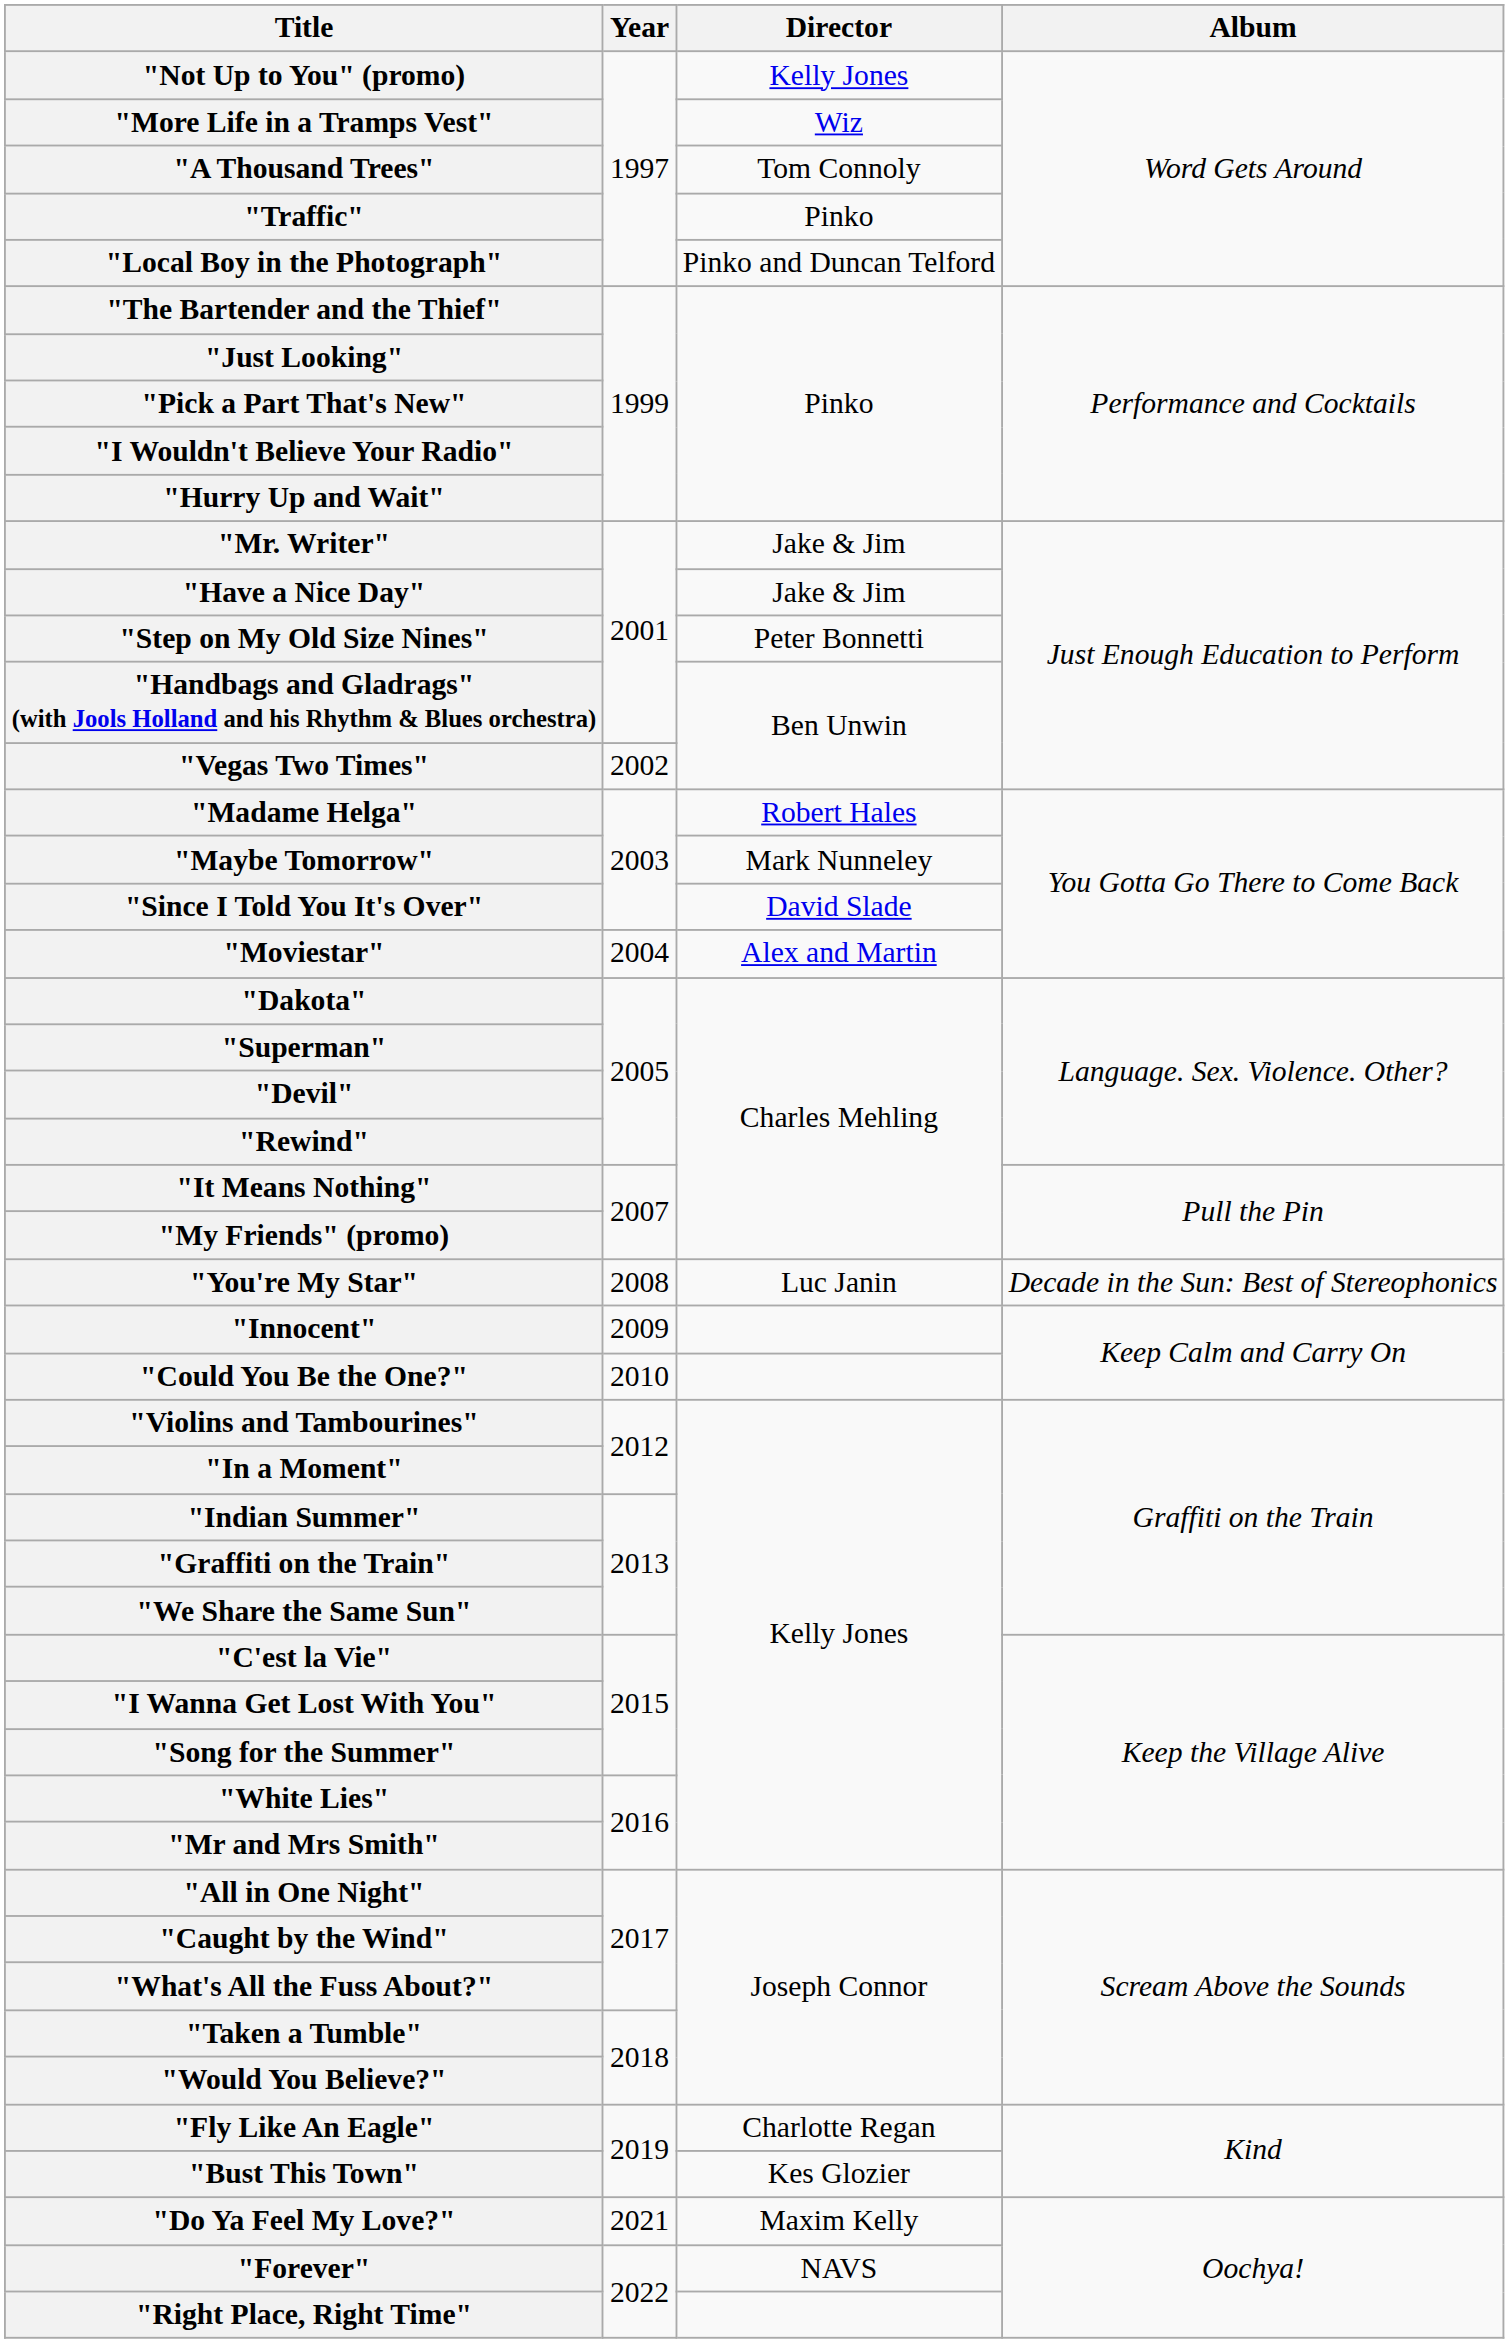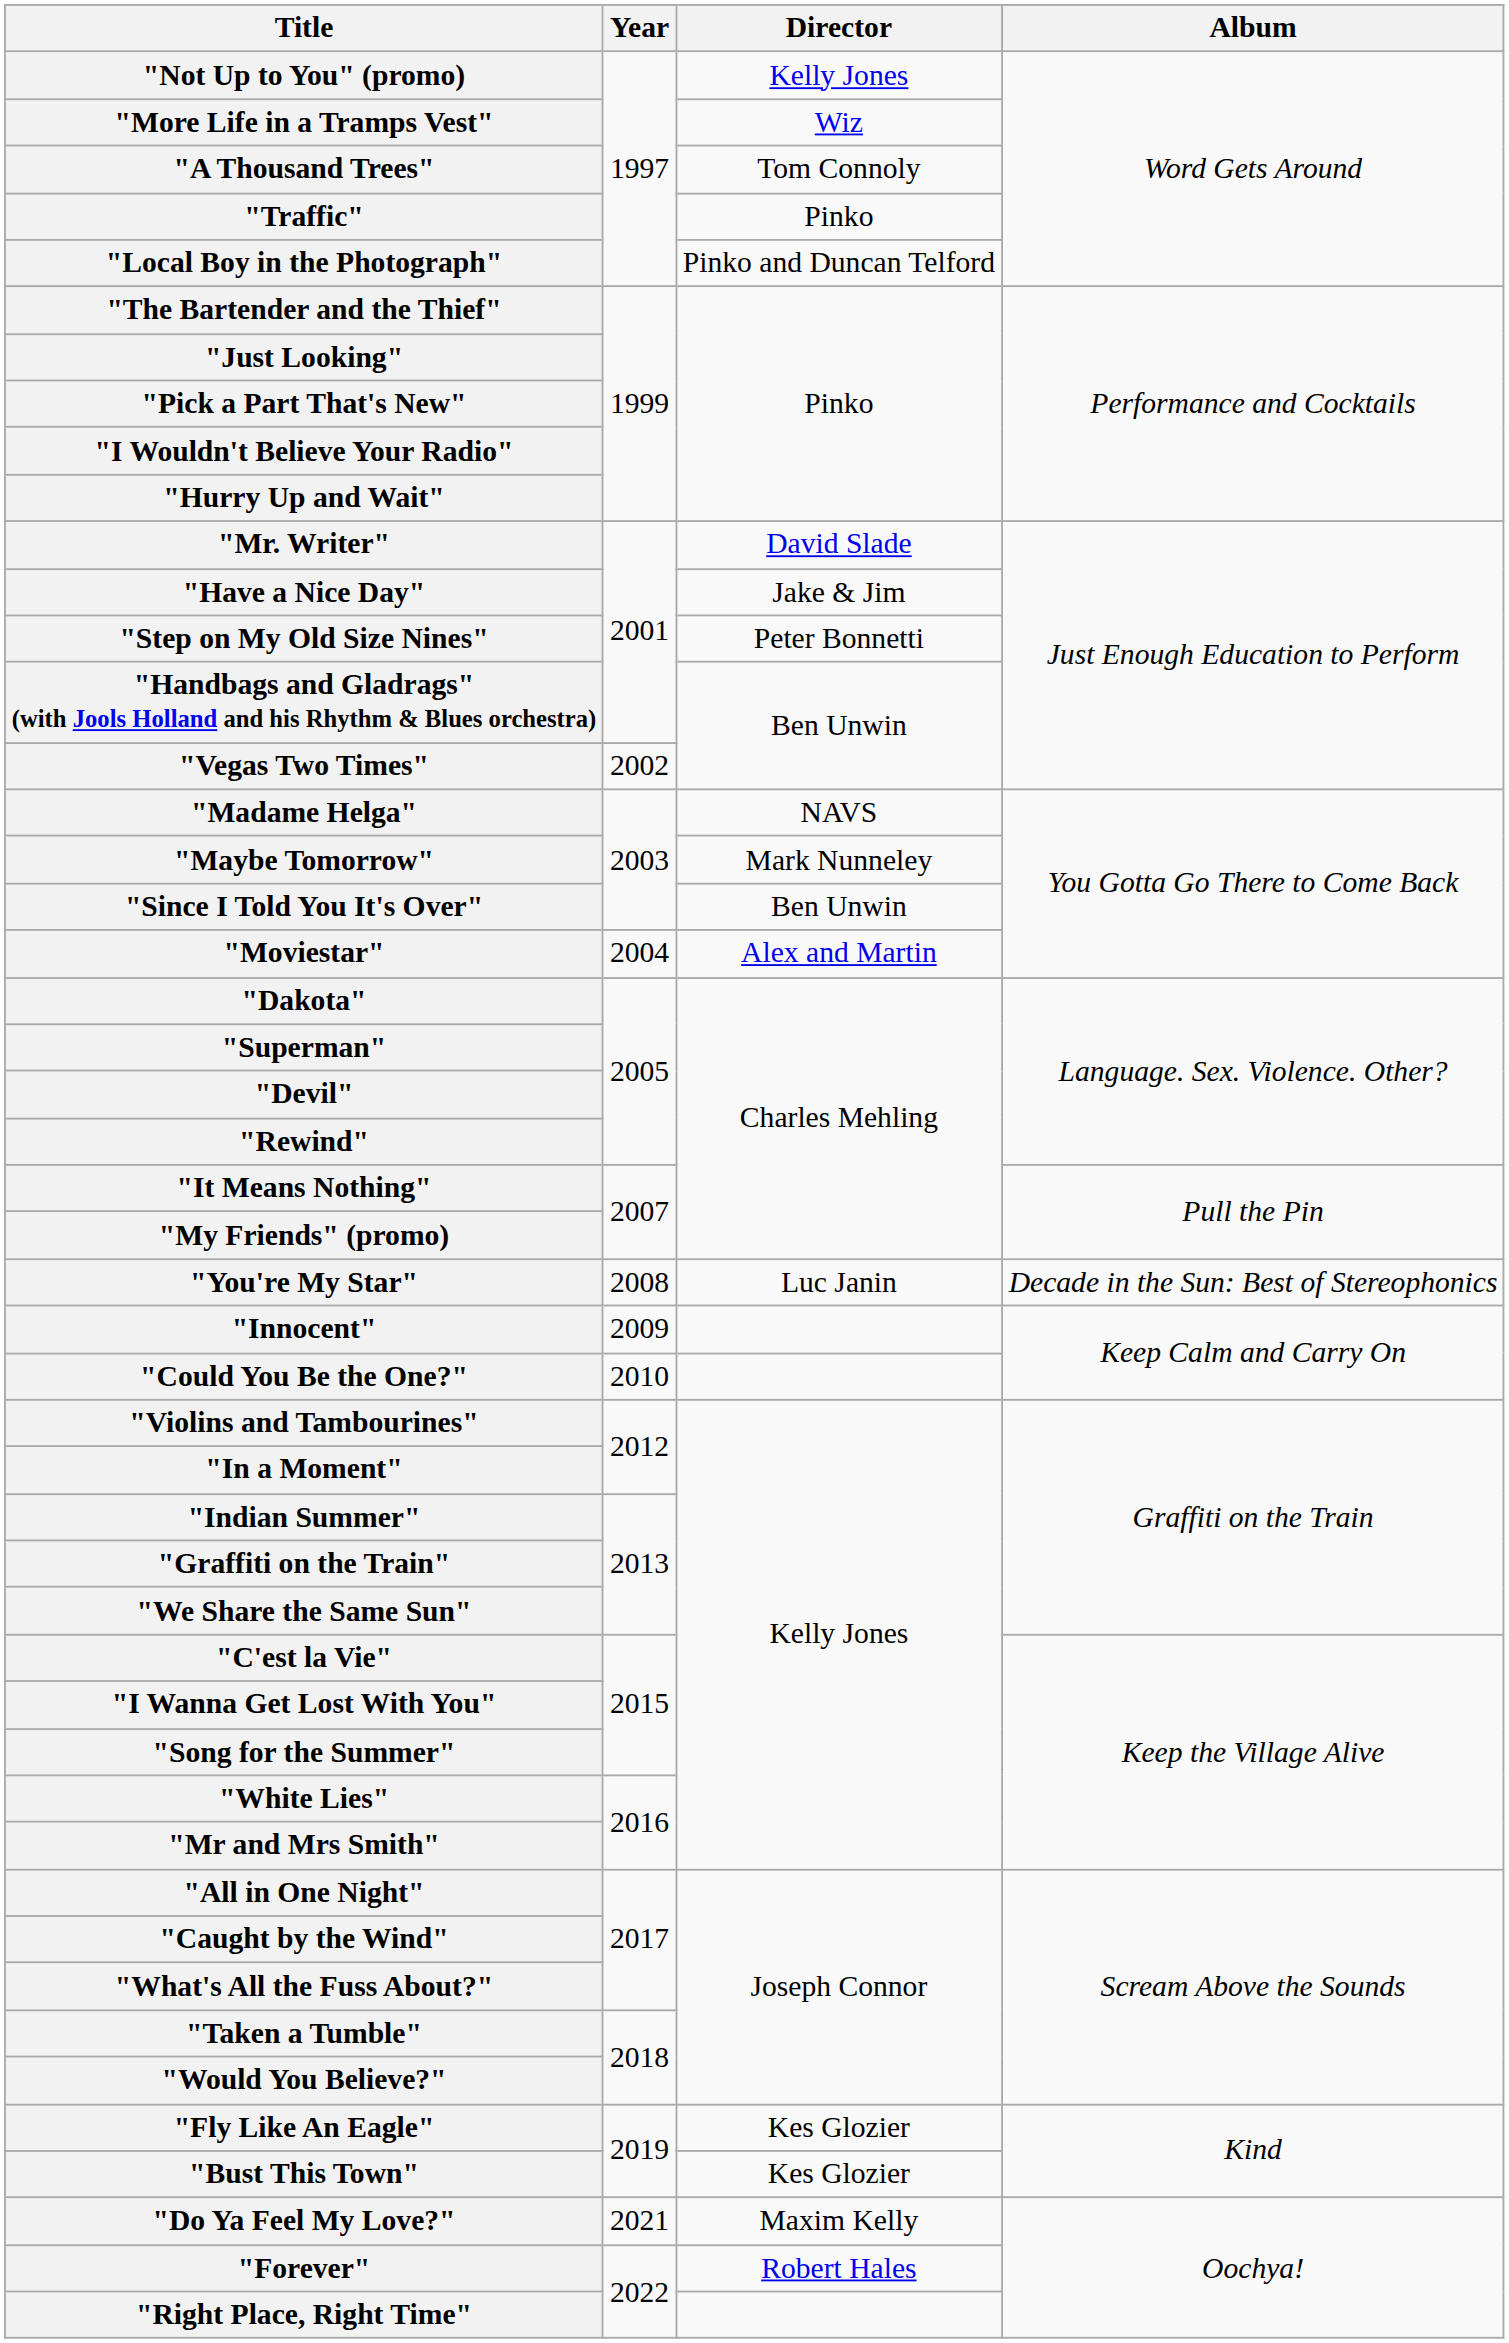"Mr. Writer" | Director: Jake & Jim -> David Slade
"Madame Helga" | Director: Robert Hales -> NAVS
"Since I Told You It's Over" | Director: David Slade -> Ben Unwin
"Fly Like An Eagle" | Director: Charlotte Regan -> Kes Glozier
"Forever" | Director: NAVS -> Robert Hales
